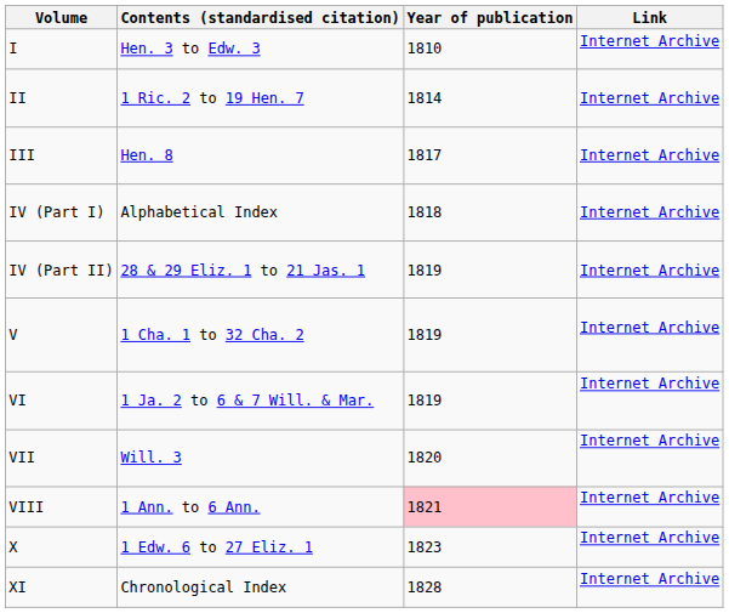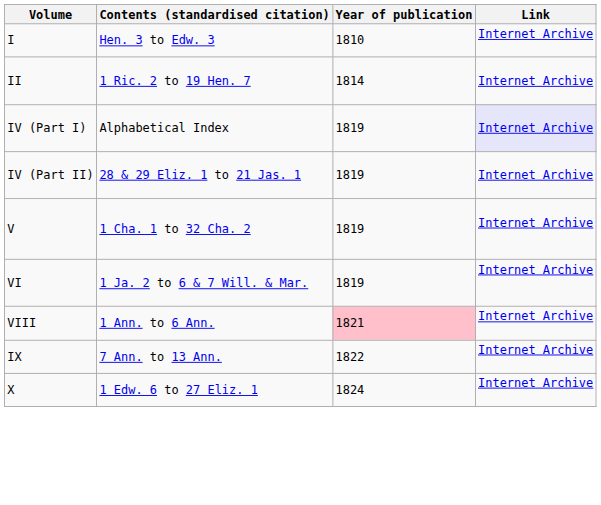- row: III | Hen. 8 | 1817 | Internet Archive
IV (Part I) | Year of publication: 1818 -> 1819
IV (Part I) | Link: no background -> lavender background
- row: VII | Will. 3 | 1820 | Internet Archive
+ row: IX | 7 Ann. to 13 Ann. | 1822 | Internet Archive
X | Year of publication: 1823 -> 1824
- row: XI | Chronological Index | 1828 | Internet Archive
